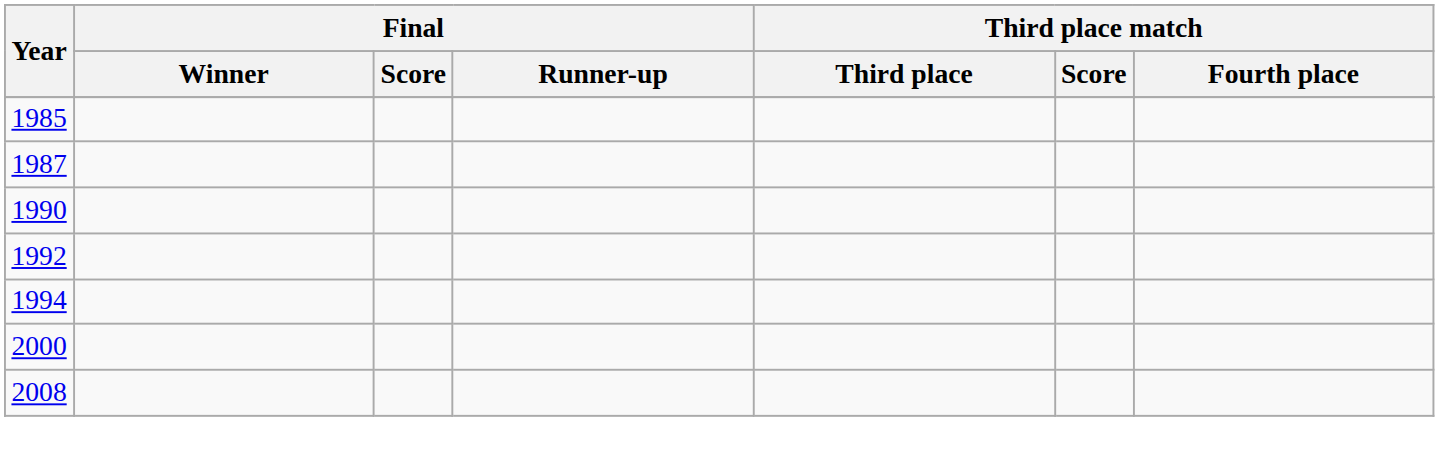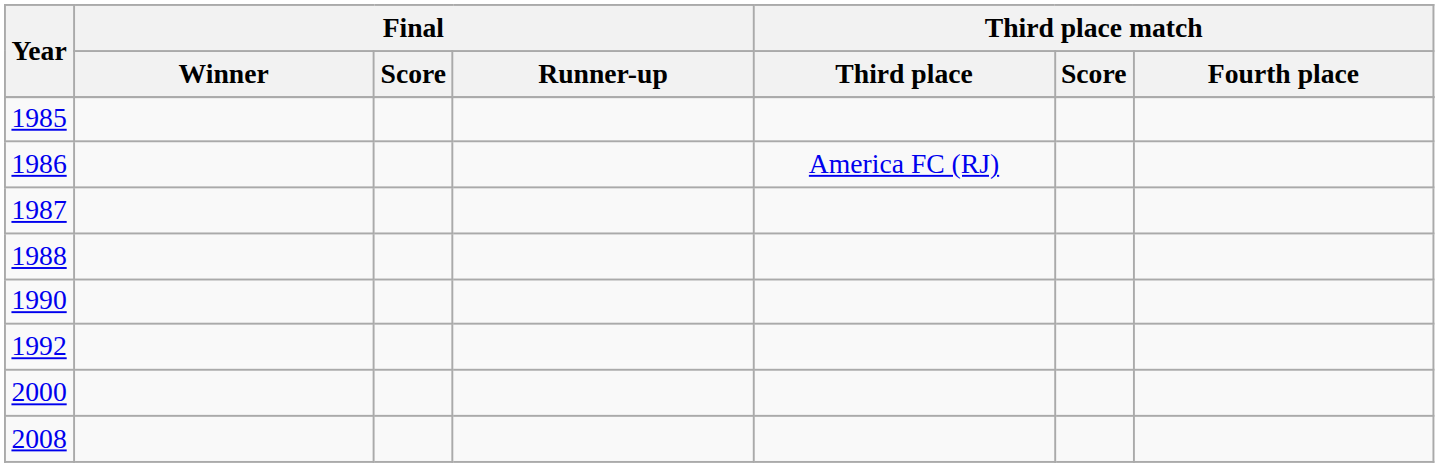+ row: 1986 | America FC (RJ)
+ row: 1988
- row: 1994
